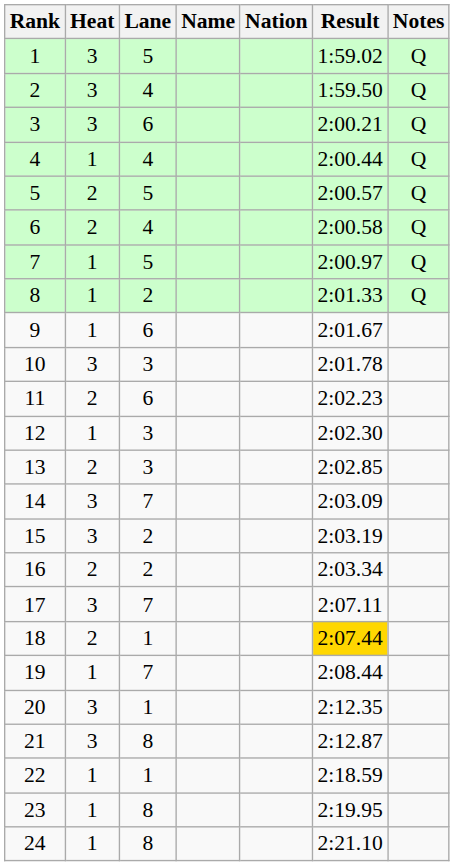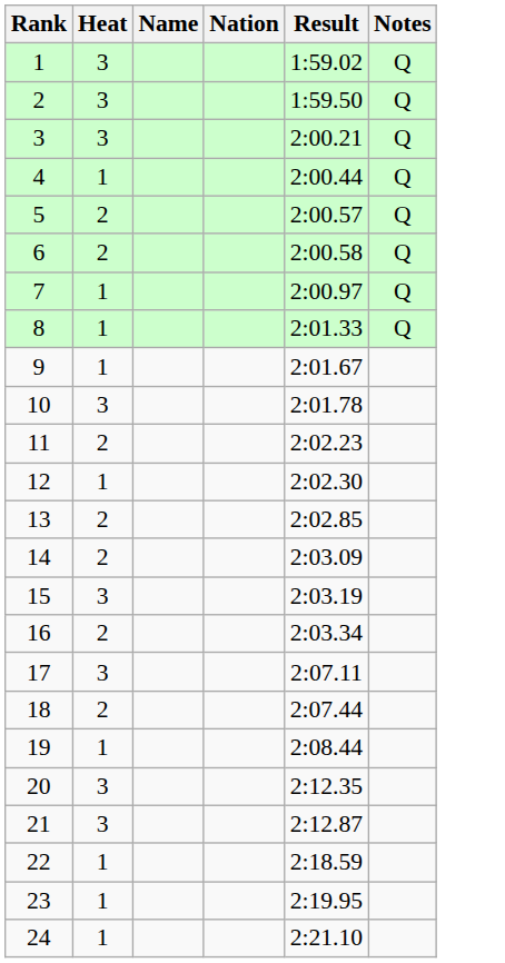- column: Lane | 5 | 4 | 6 | 4 | 5 | 4 | 5 | 2 | 6 | 3 | 6 | 3 | 3 | 7 | 2 | 2 | 7 | 1 | 7 | 1 | 8 | 1 | 8 | 8
14 | Heat: 3 -> 2
18 | Result: gold background -> no background
